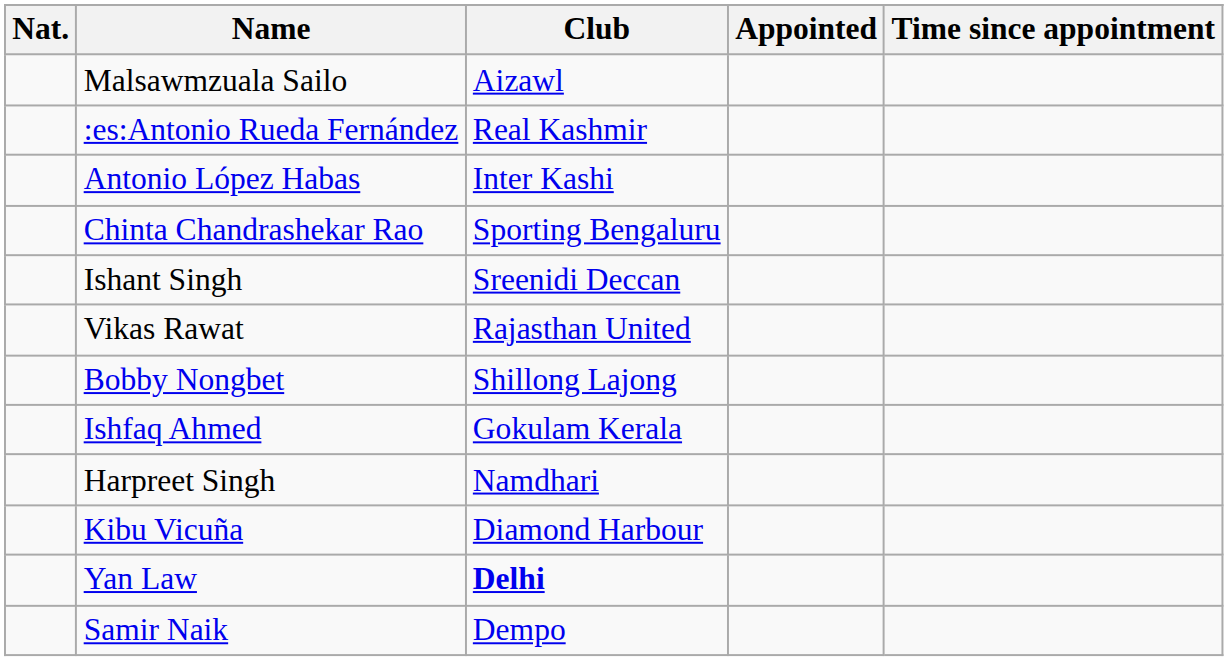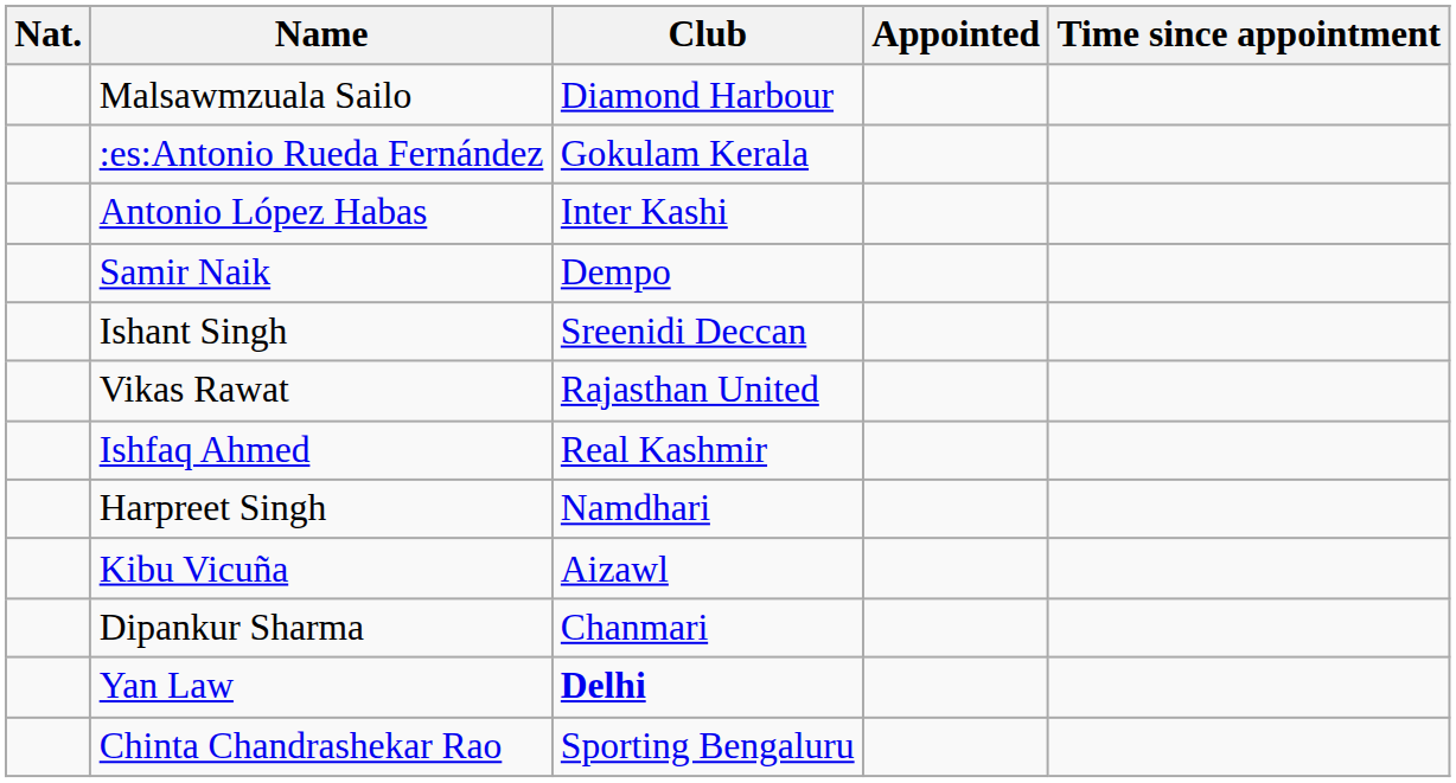Malsawmzuala Sailo | Club: Aizawl -> Diamond Harbour
:es:Antonio Rueda Fernández | Club: Real Kashmir -> Gokulam Kerala
rows swapped: Samir Naik <-> Chinta Chandrashekar Rao
- row: Bobby Nongbet | Shillong Lajong
Ishfaq Ahmed | Club: Gokulam Kerala -> Real Kashmir
Kibu Vicuña | Club: Diamond Harbour -> Aizawl
+ row: Dipankur Sharma | Chanmari
